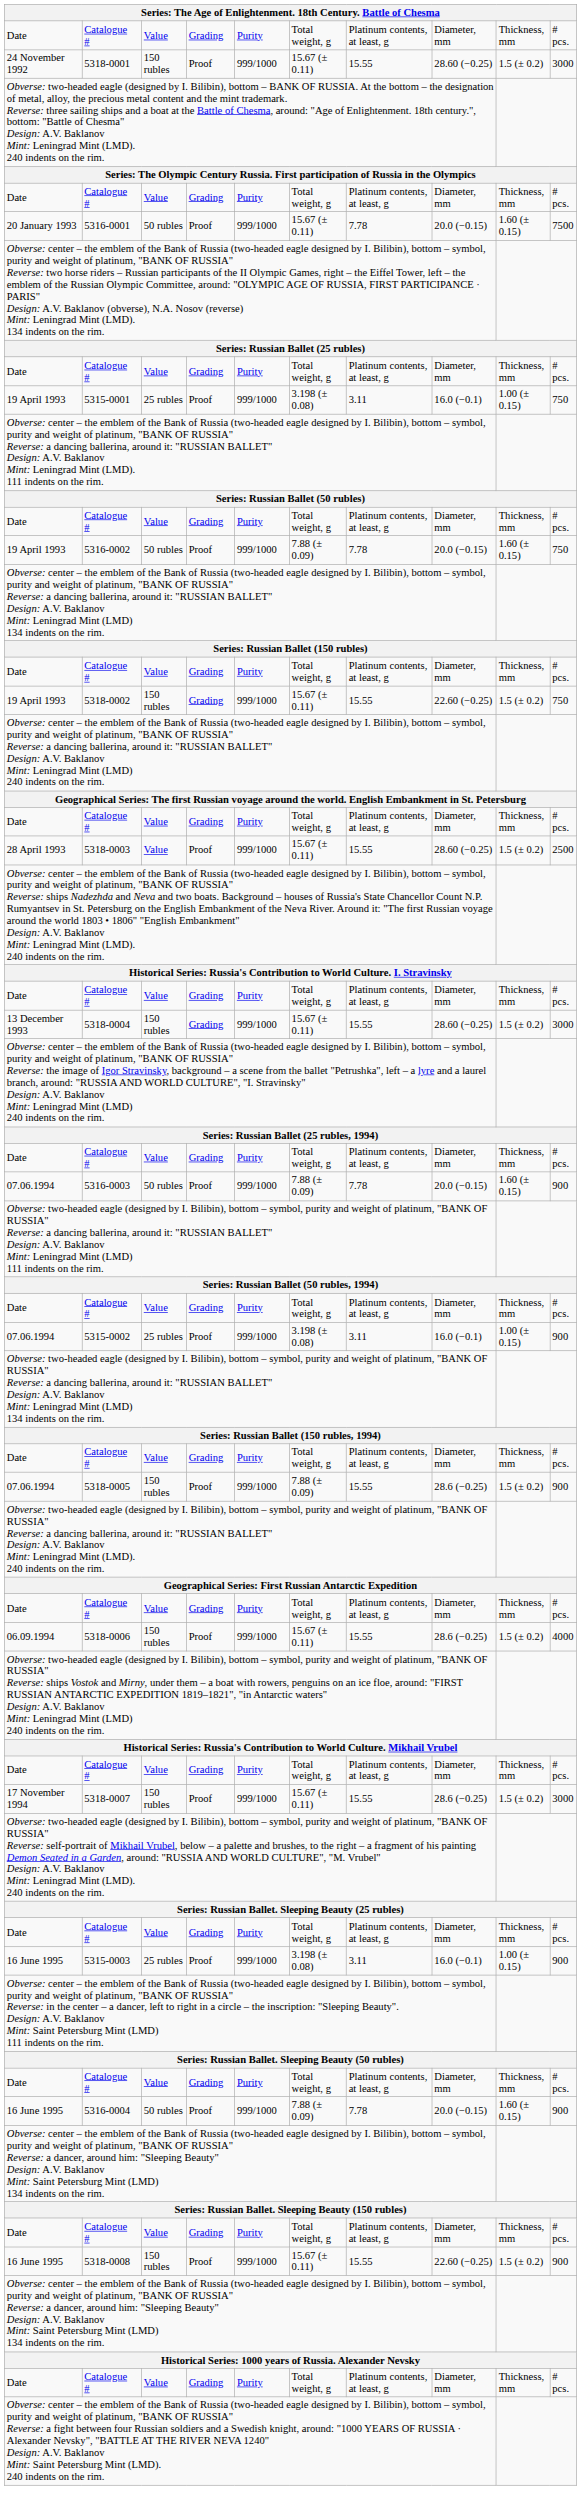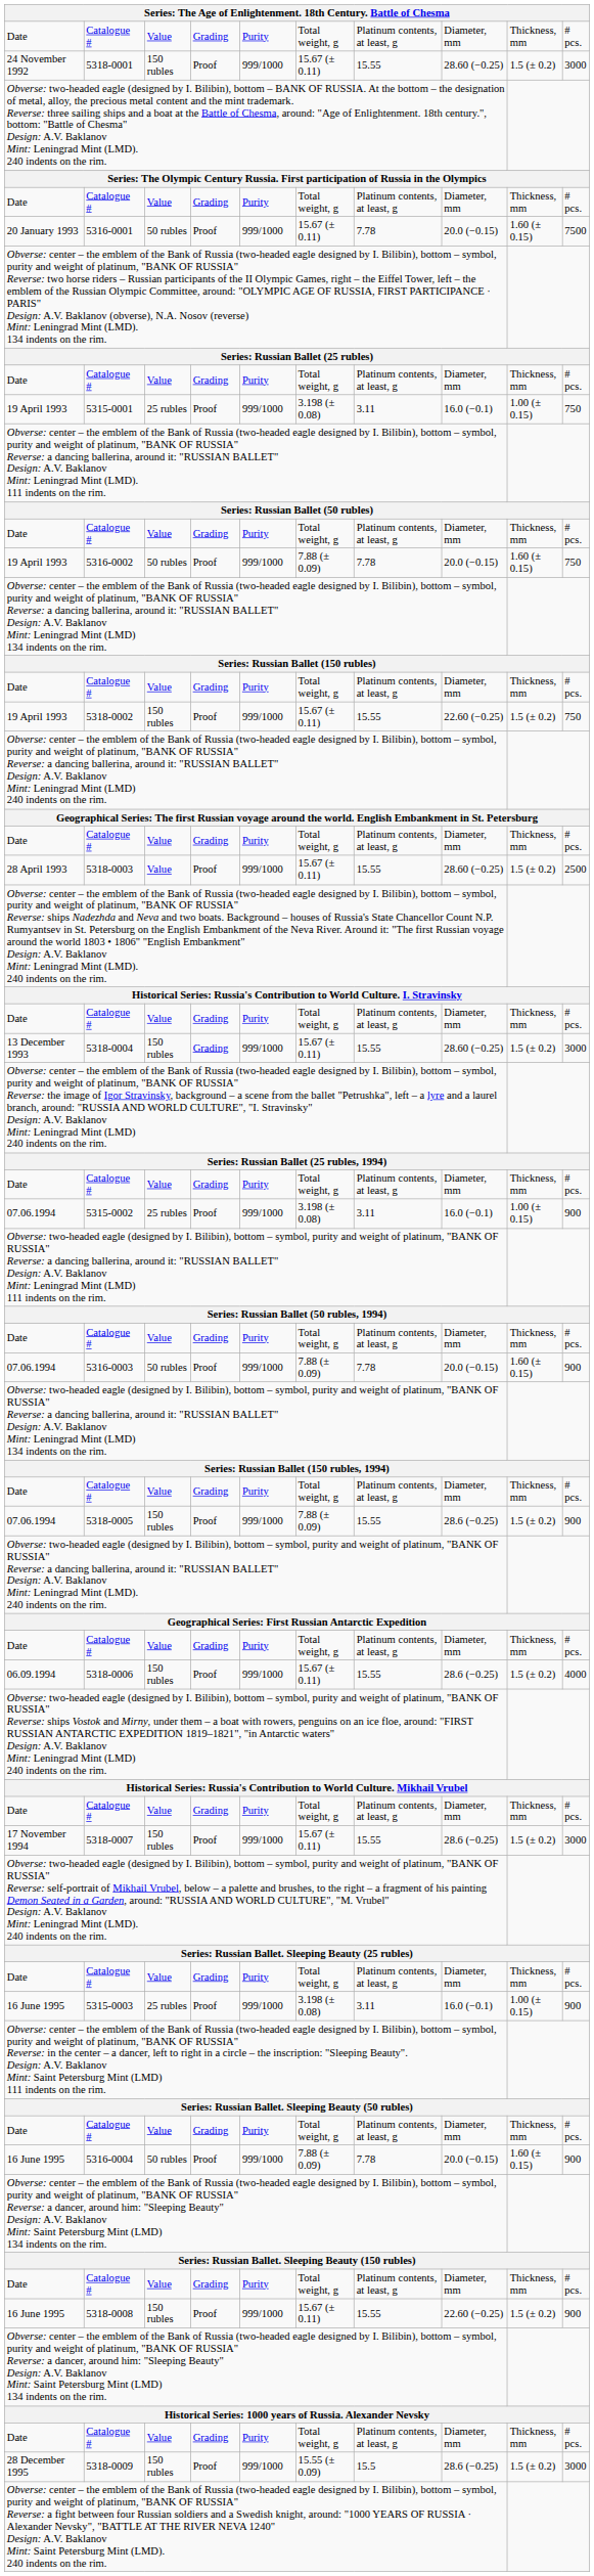5318-0002 | column 4: Grading -> Proof
rows swapped: 5315-0002 <-> 5316-0003
+ row: 28 December 1995 | 5318-0009 | 150 rubles | Proof | 999/1000 | 15.55 (± 0.09) | 15.5 | 28.6 (−0.25) | 1.5 (± 0.2) | 3000
